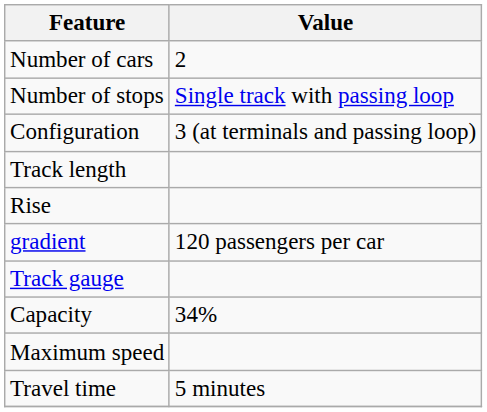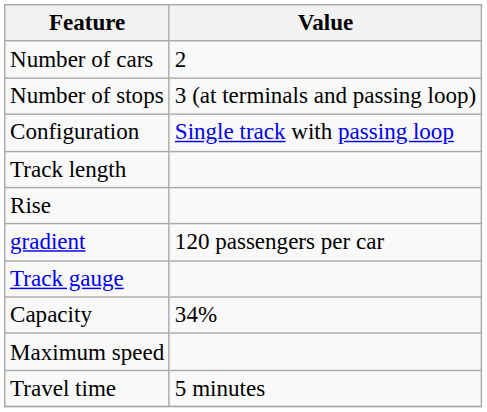Number of stops | Value: Single track with passing loop -> 3 (at terminals and passing loop)
Configuration | Value: 3 (at terminals and passing loop) -> Single track with passing loop
